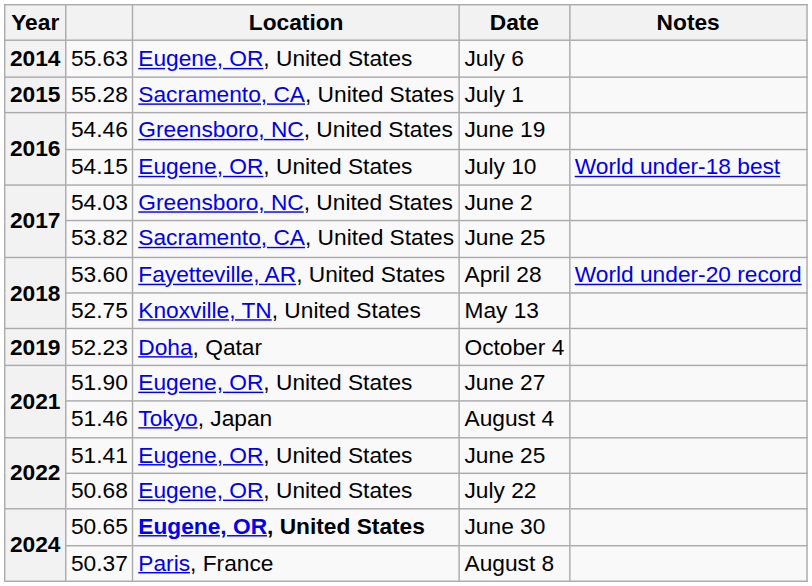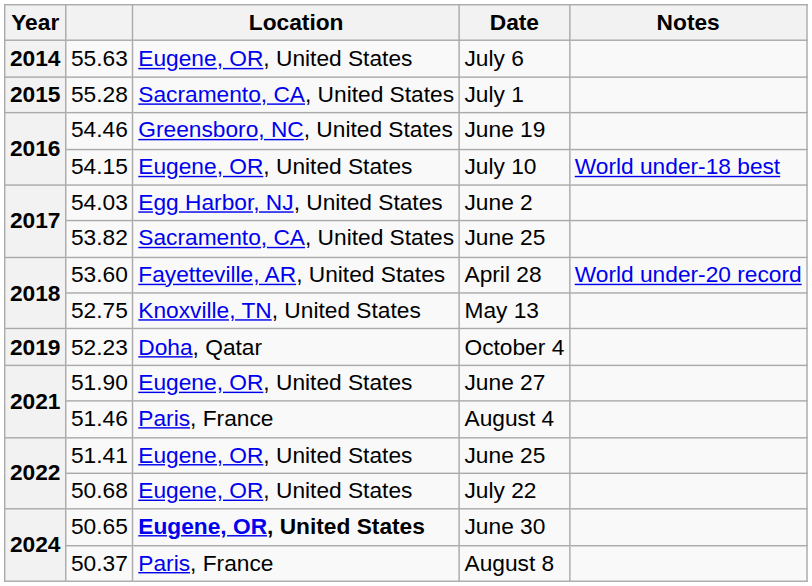June 2 | Location: Greensboro, NC, United States -> Egg Harbor, NJ, United States
August 4 | Location: Tokyo, Japan -> Paris, France
